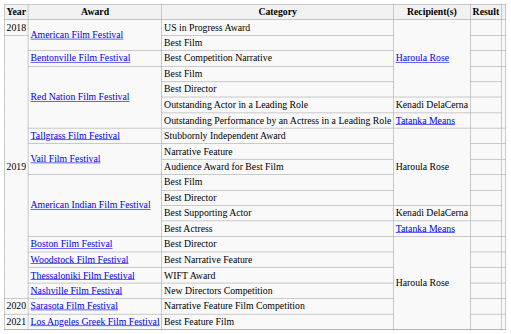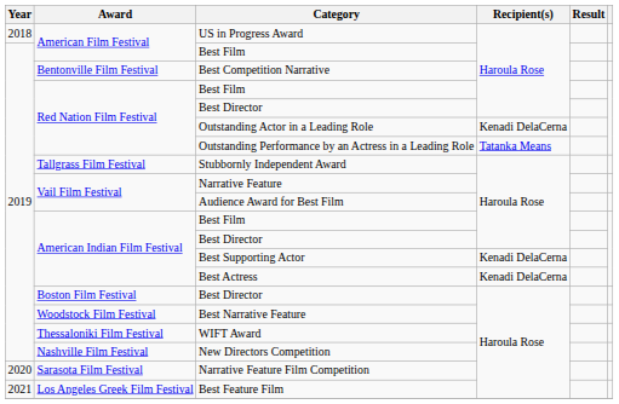Best Actress | Recipient(s): Tatanka Means -> Kenadi DelaCerna
